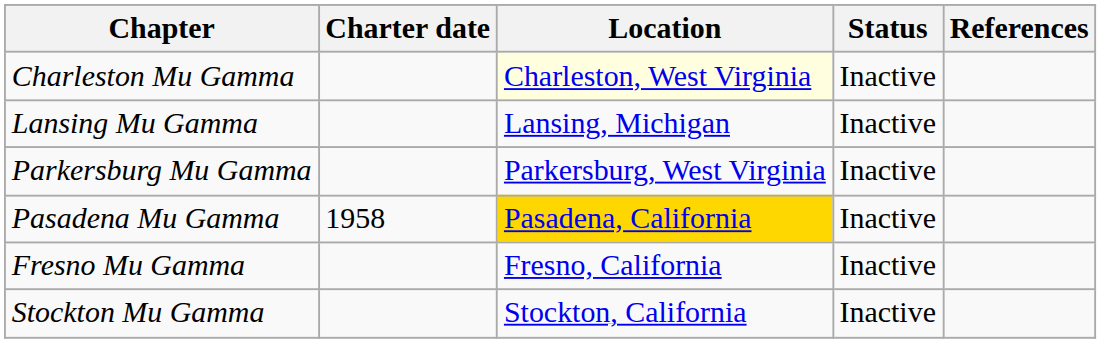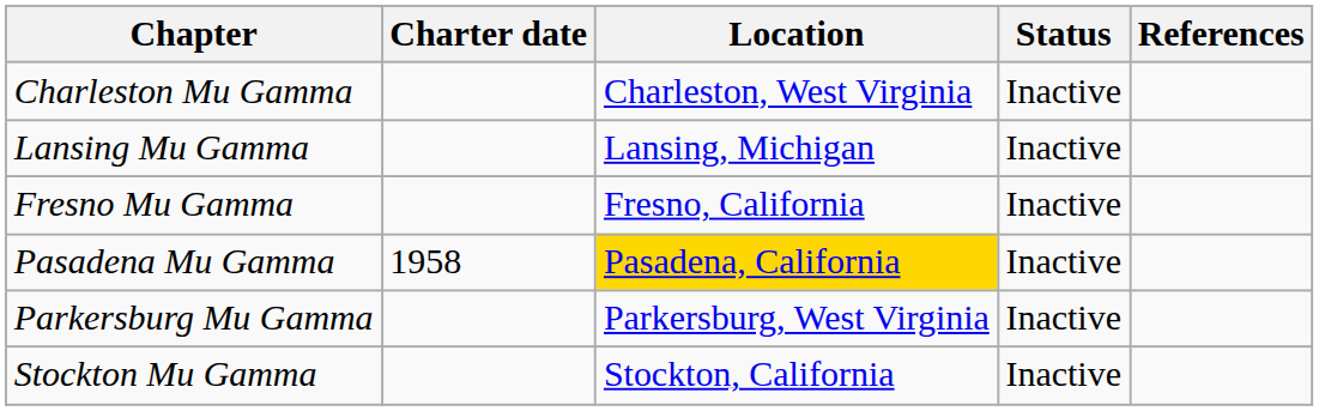Charleston Mu Gamma | Location: lightyellow background -> no background
rows swapped: Parkersburg Mu Gamma <-> Fresno Mu Gamma
